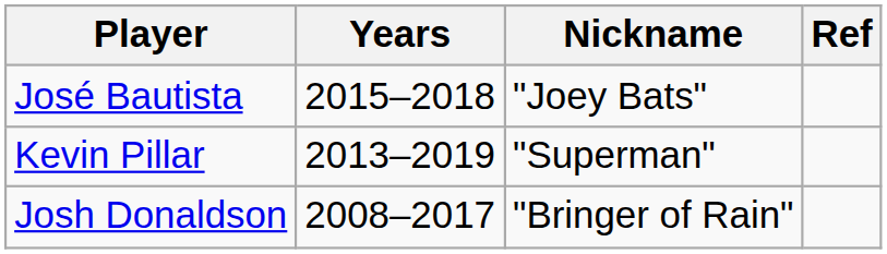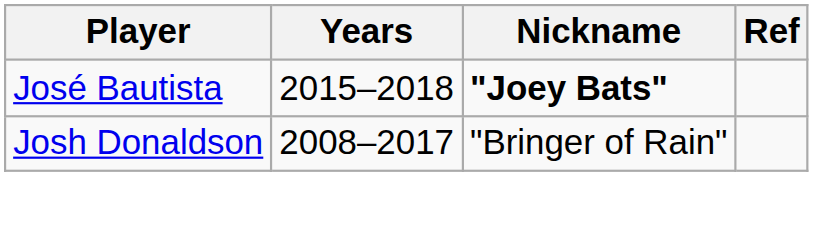José Bautista | Nickname: normal -> bold
- row: Kevin Pillar | 2013–2019 | "Superman"
